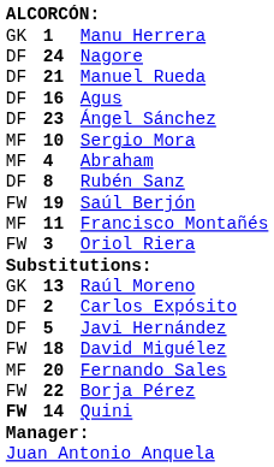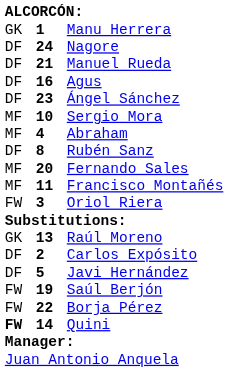rows swapped: Fernando Sales <-> Saúl Berjón
- row: FW | 18 | David Miguélez
